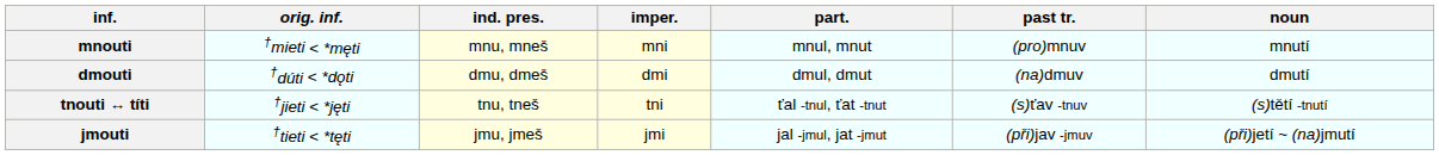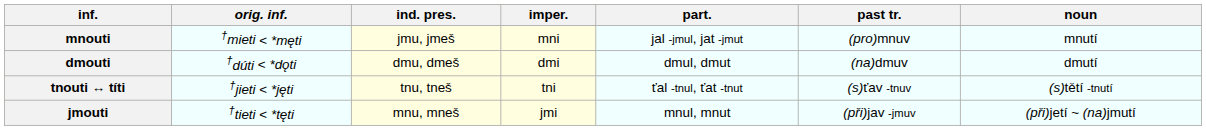mnouti | ind. pres.: mnu, mneš -> jmu, jmeš
mnouti | part.: mnul, mnut -> jal -jmul, jat -jmut
jmouti | ind. pres.: jmu, jmeš -> mnu, mneš
jmouti | part.: jal -jmul, jat -jmut -> mnul, mnut
